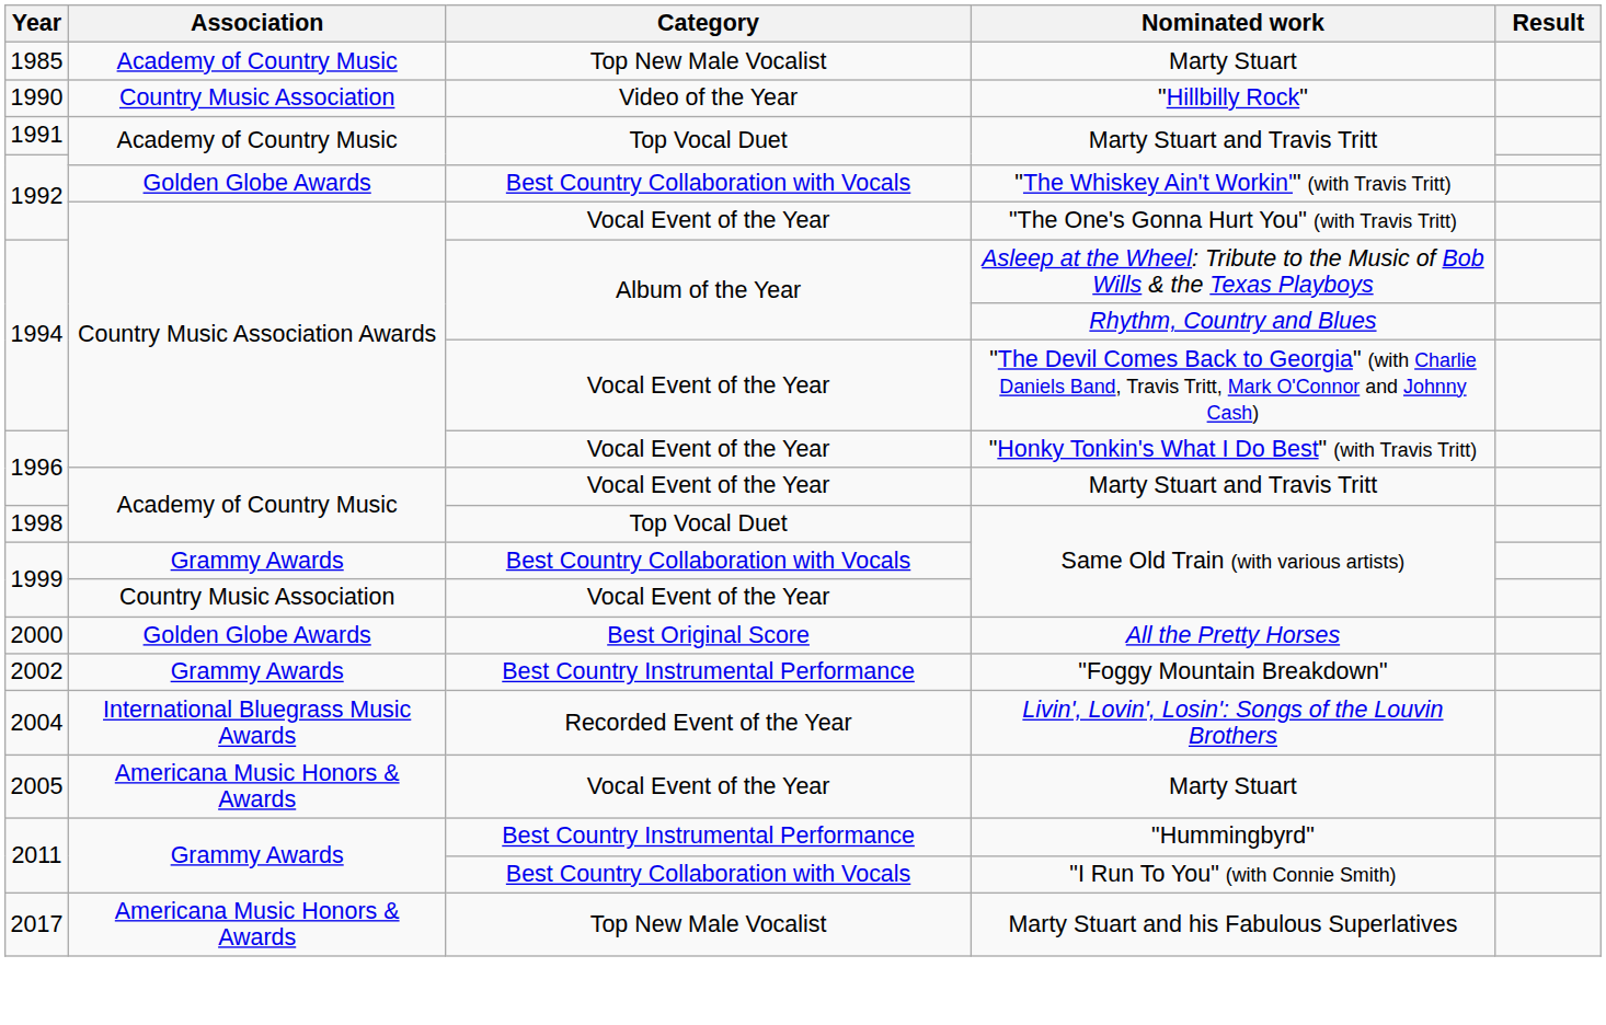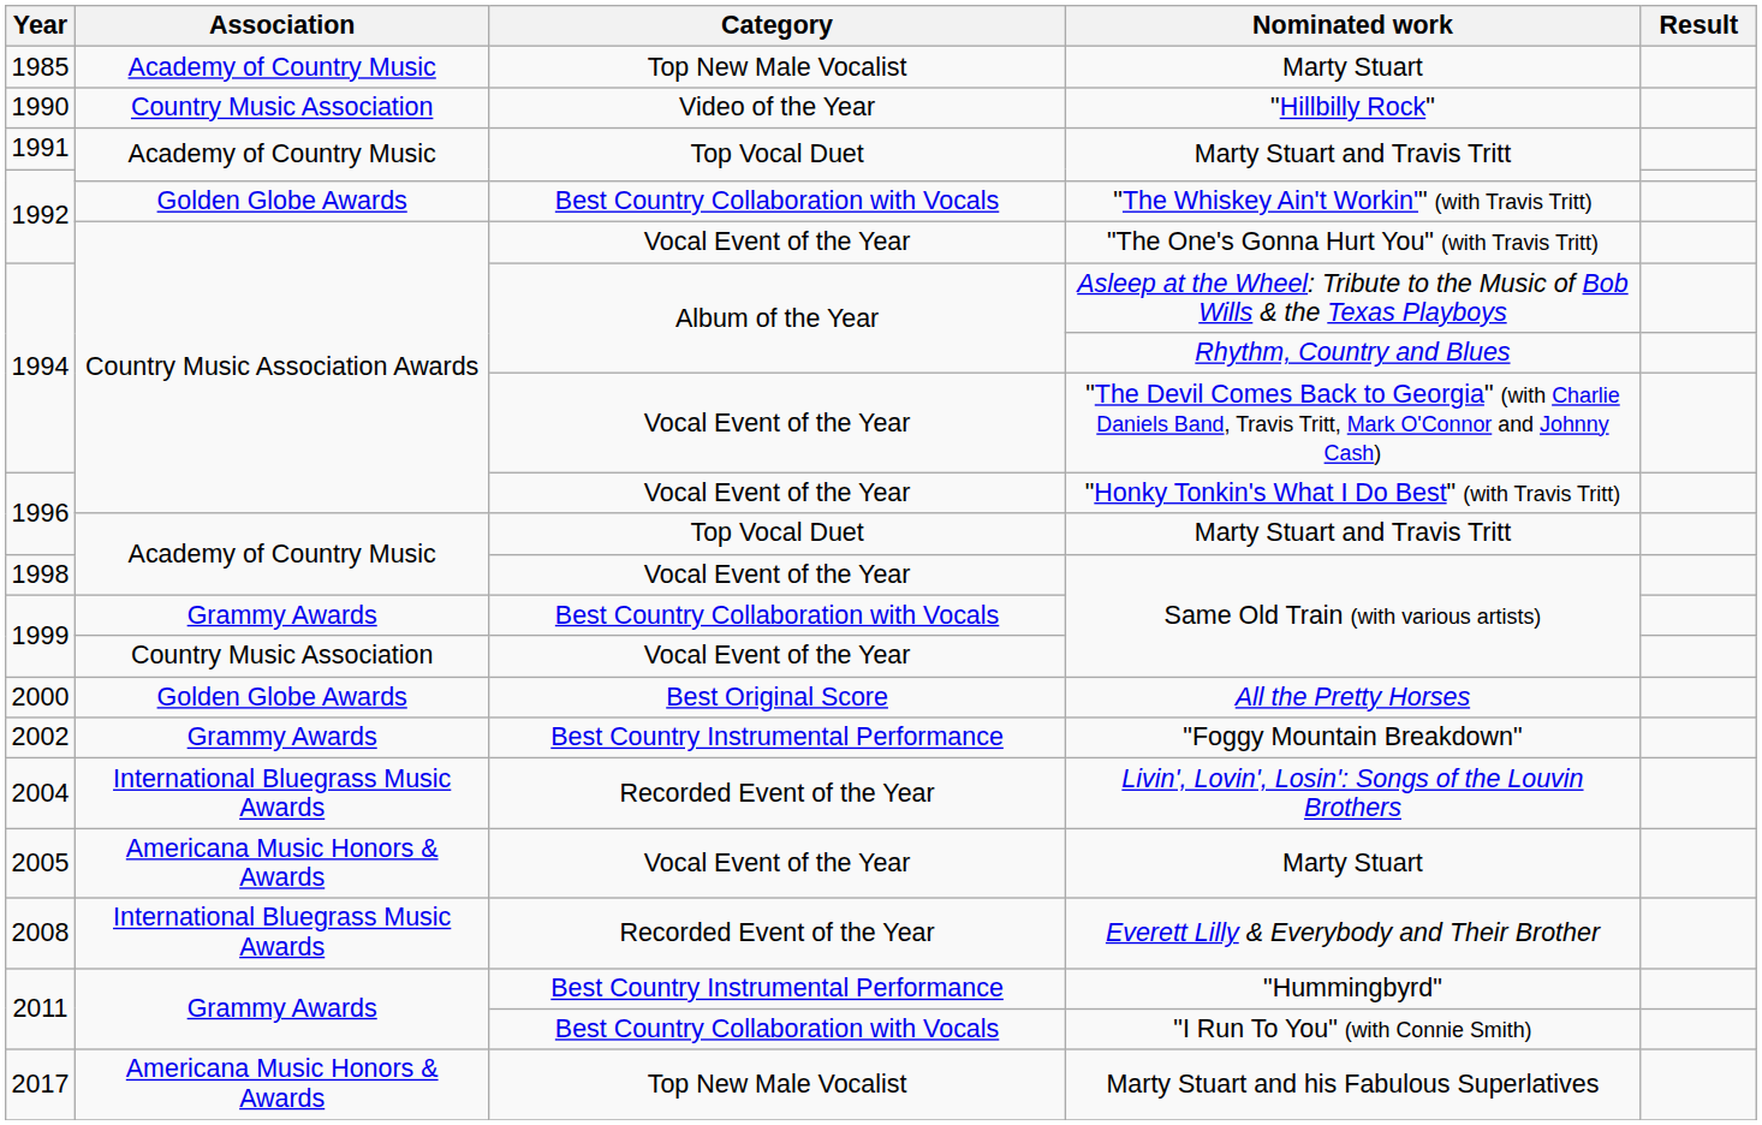1996 / Marty Stuart and Travis Tritt | Category: Vocal Event of the Year -> Top Vocal Duet
1998 / Same Old Train (with various artists) | Category: Top Vocal Duet -> Vocal Event of the Year
+ row: 2008 | International Bluegrass Music Awards | Recorded Event of the Year | Everett Lilly & Everybody and Their Brother
